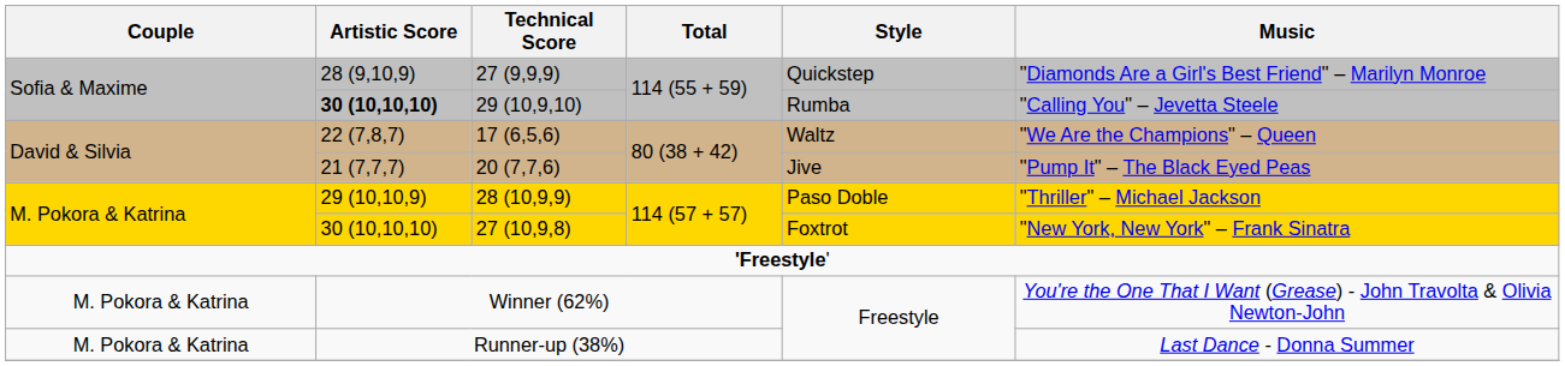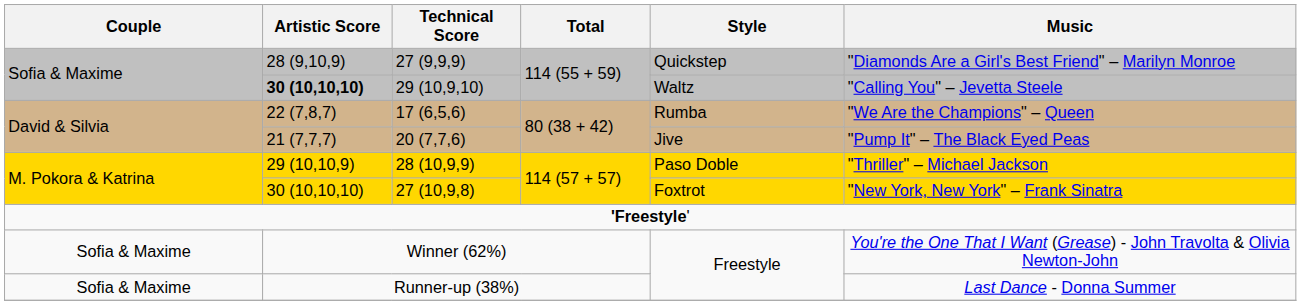29 (10,9,10) | Style: Rumba -> Waltz
17 (6,5,6) | Style: Waltz -> Rumba
Winner (62%) | Couple: M. Pokora & Katrina -> Sofia & Maxime
Runner-up (38%) | Couple: M. Pokora & Katrina -> Sofia & Maxime
